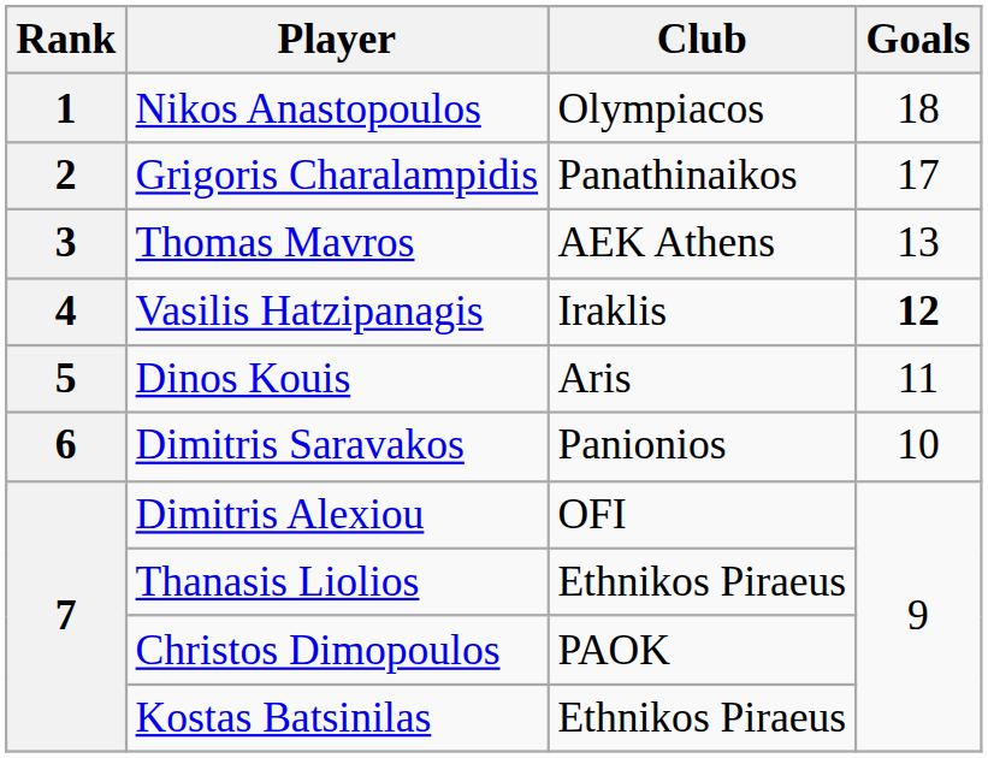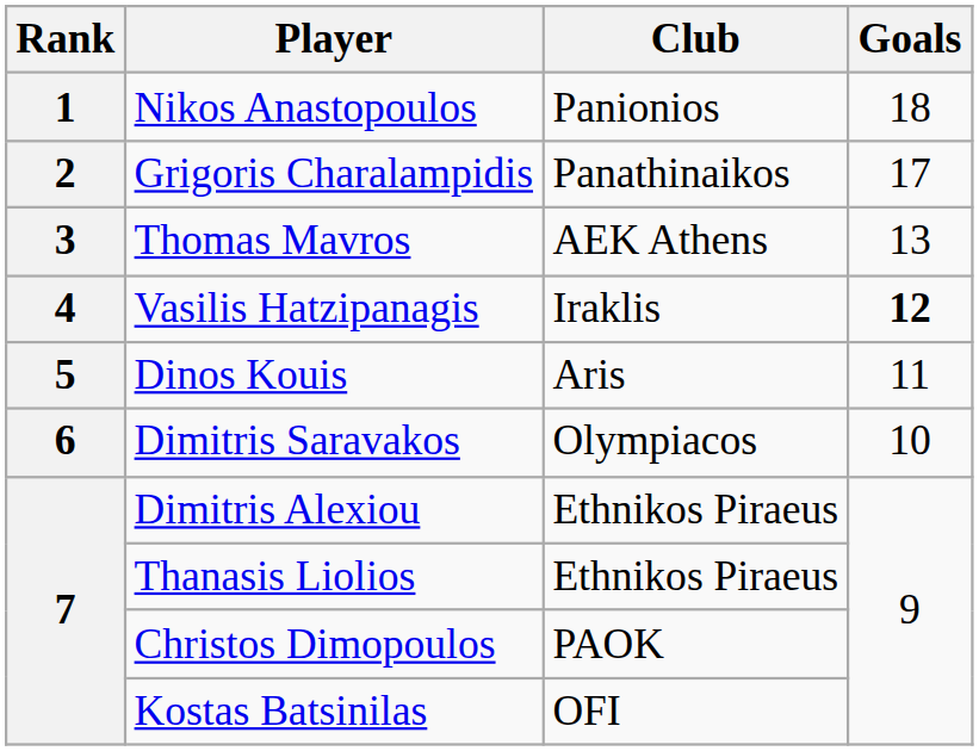Nikos Anastopoulos | Club: Olympiacos -> Panionios
Dimitris Saravakos | Club: Panionios -> Olympiacos
Dimitris Alexiou | Club: OFI -> Ethnikos Piraeus
Kostas Batsinilas | Club: Ethnikos Piraeus -> OFI
